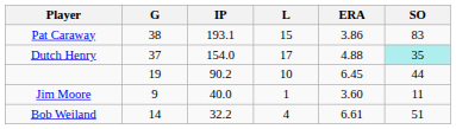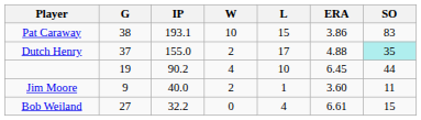+ column: W | 10 | 2 | 4 | 2 | 0
Dutch Henry | IP: 154.0 -> 155.0
Bob Weiland | G: 14 -> 27
Bob Weiland | SO: 51 -> 15
